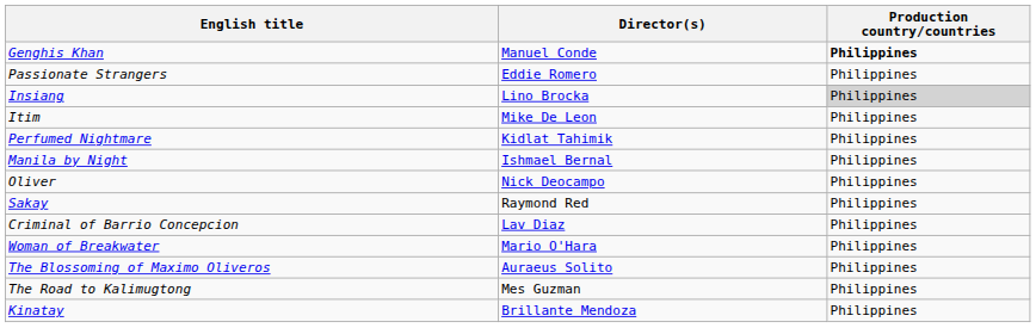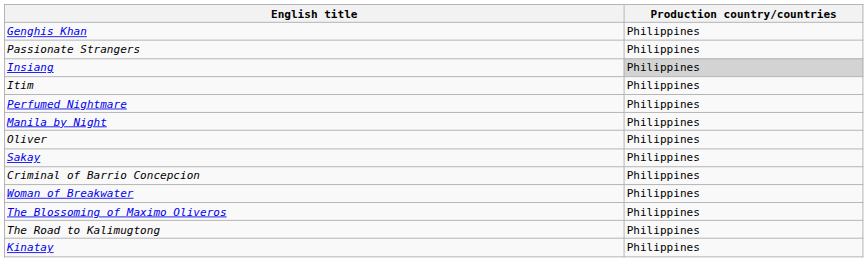- column: Director(s) | Manuel Conde | Eddie Romero | Lino Brocka | Mike De Leon | Kidlat Tahimik | Ishmael Bernal | Nick Deocampo | Raymond Red | Lav Diaz | Mario O'Hara | Auraeus Solito | Mes Guzman | Brillante Mendoza
Genghis Khan | Production country/countries: bold -> normal
